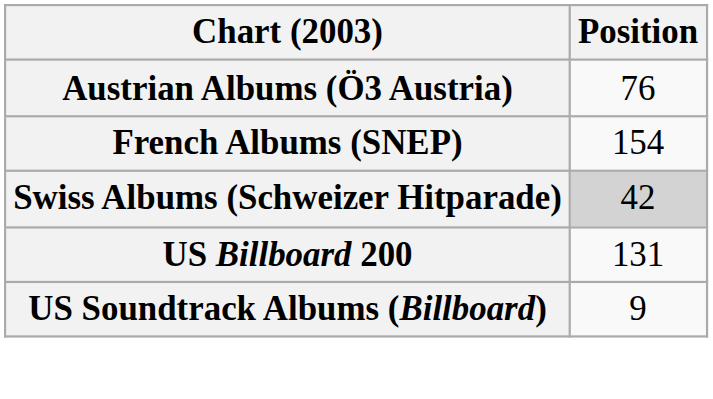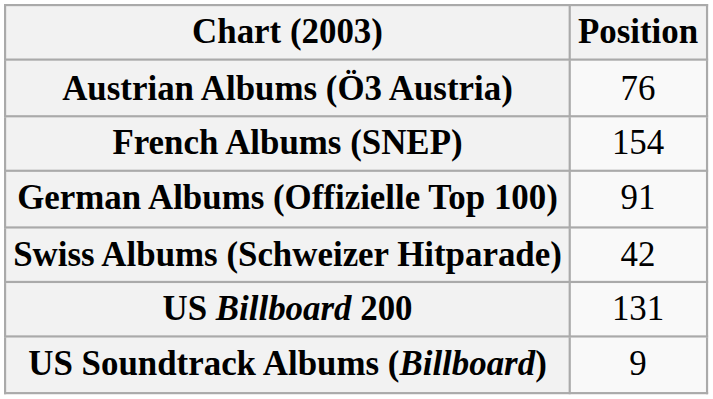+ row: German Albums (Offizielle Top 100) | 91
Swiss Albums (Schweizer Hitparade) | Position: lightgrey background -> no background
